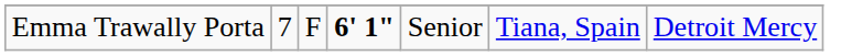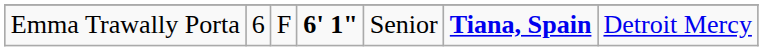Emma Trawally Porta | column 2: 7 -> 6
Emma Trawally Porta | column 6: normal -> bold
